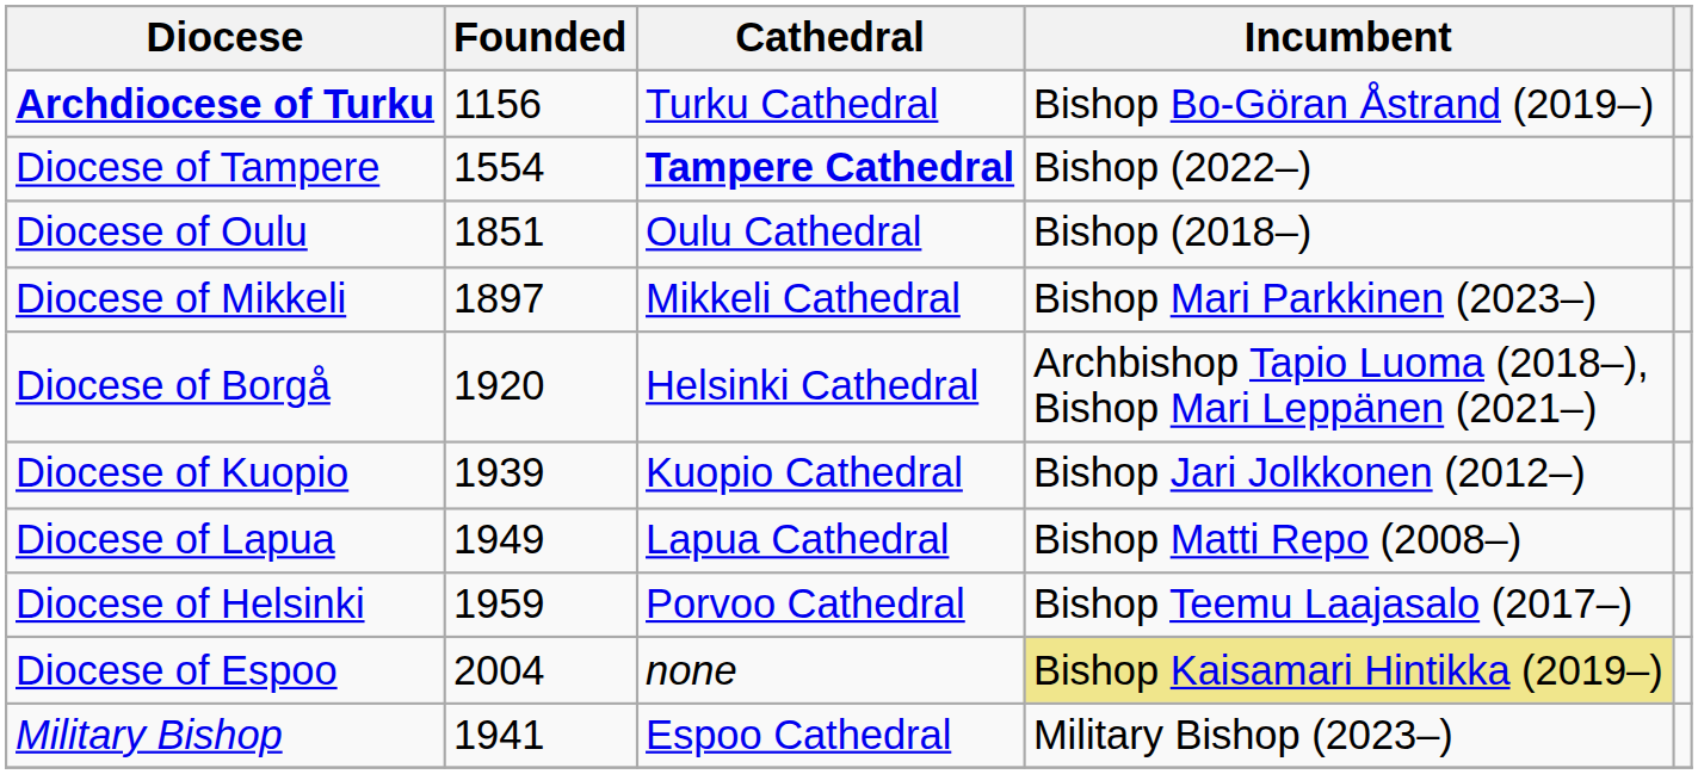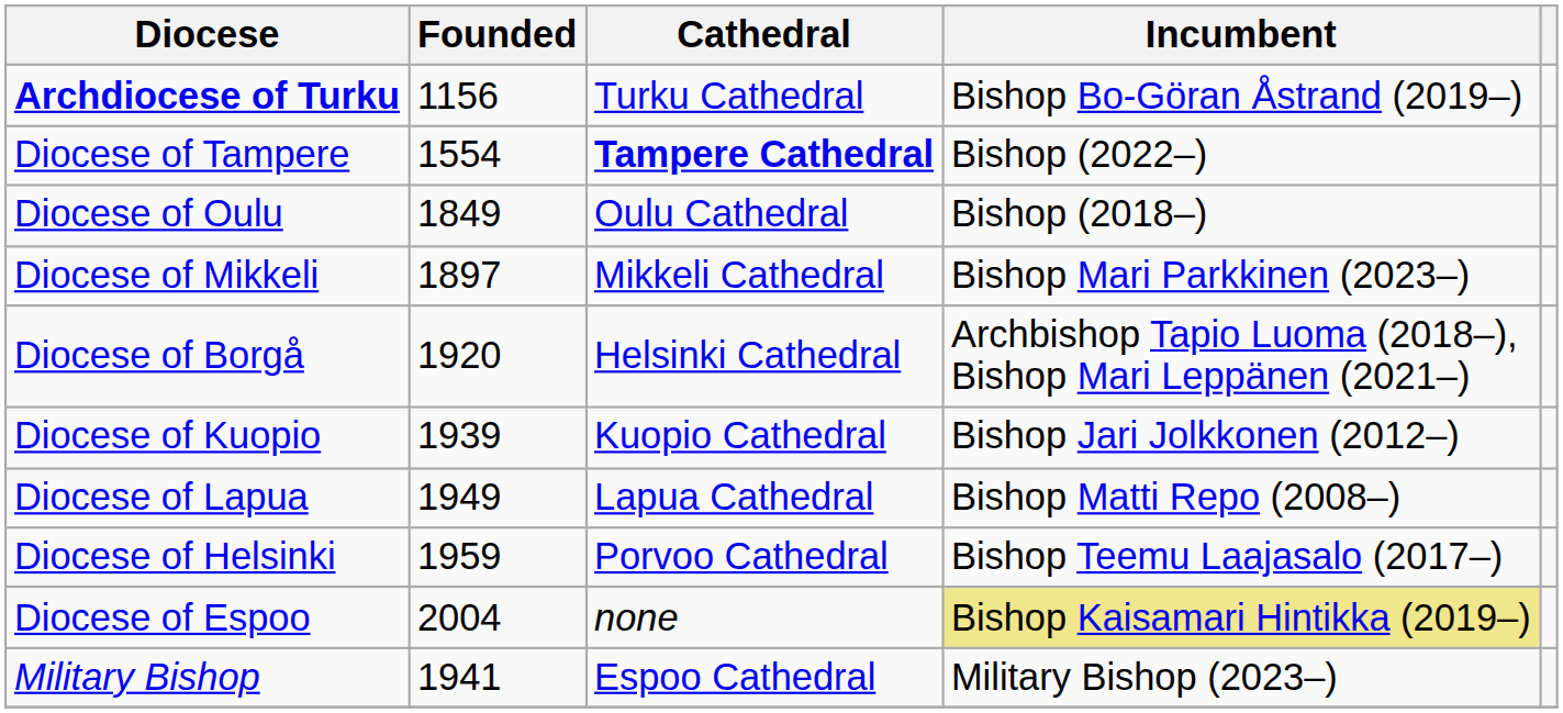Diocese of Oulu | Founded: 1851 -> 1849
